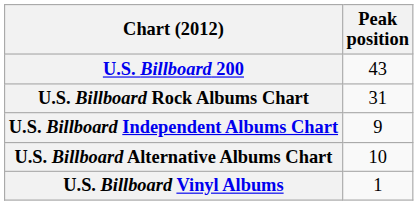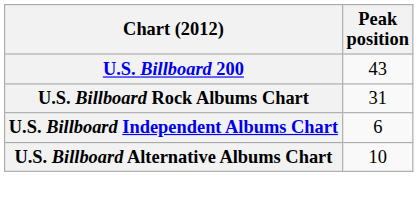U.S. Billboard Independent Albums Chart | Peak position: 9 -> 6
- row: U.S. Billboard Vinyl Albums | 1
